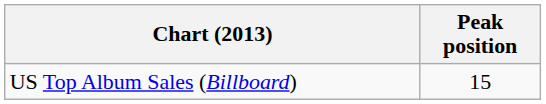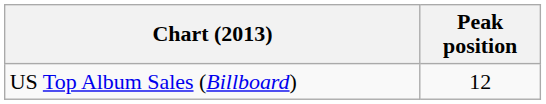US Top Album Sales (Billboard) | Peak position: 15 -> 12
